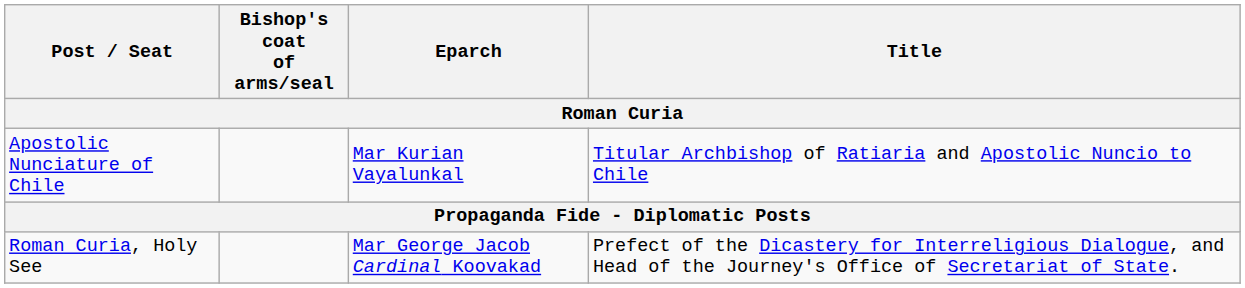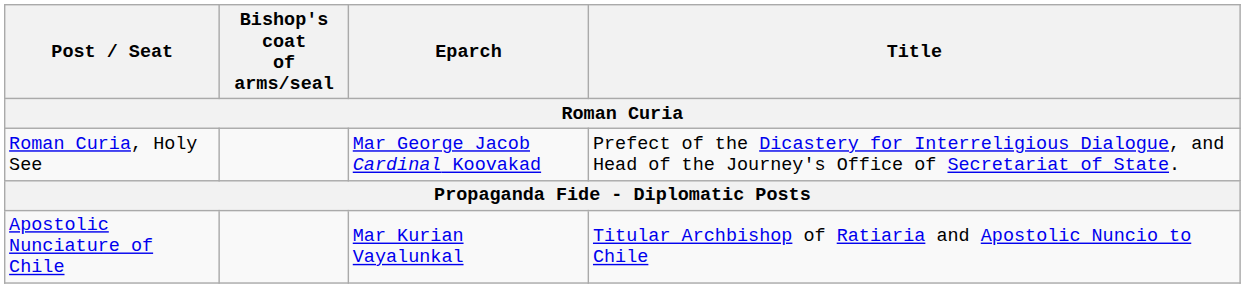rows swapped: Roman Curia, Holy See <-> Apostolic Nunciature of Chile
